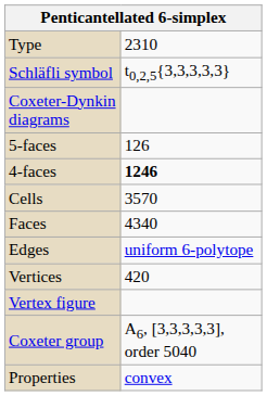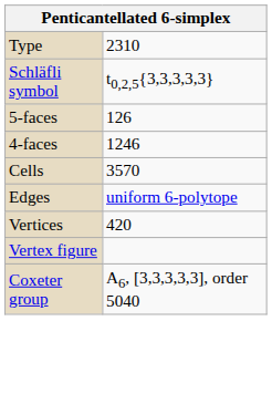- row: Coxeter-Dynkin diagrams
4-faces | column 2: bold -> normal
- row: Faces | 4340
- row: Properties | convex
